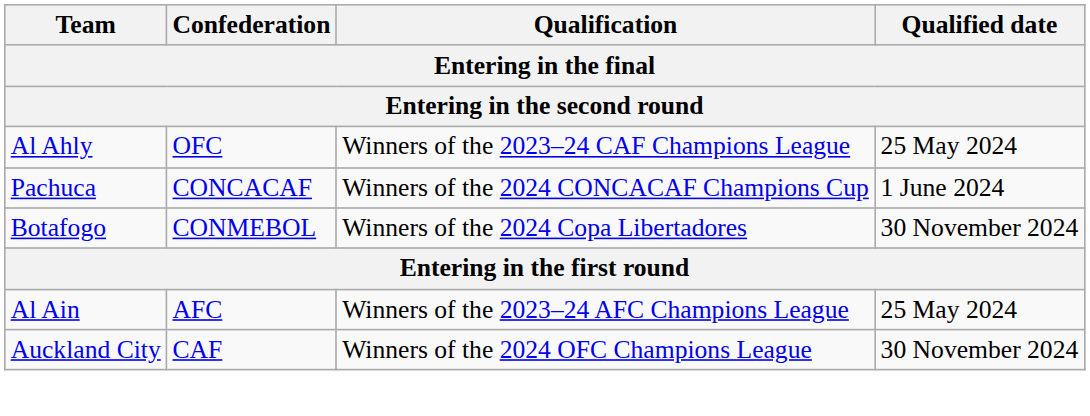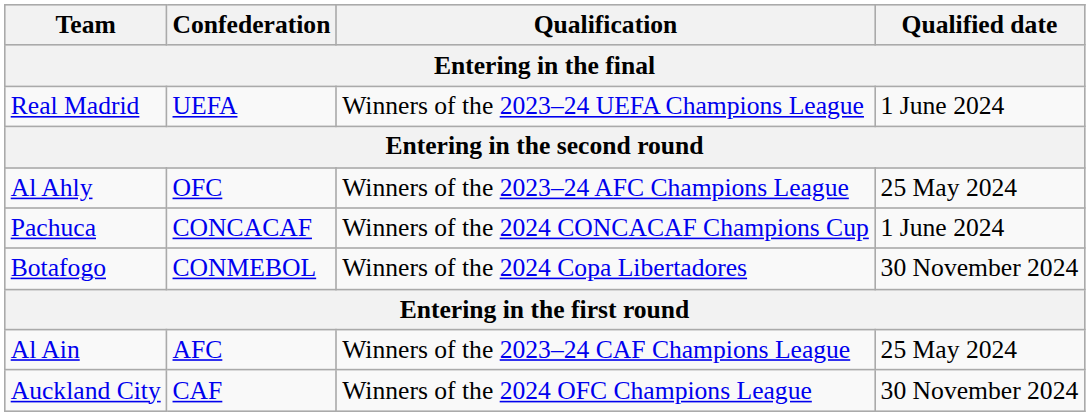+ row: Real Madrid | UEFA | Winners of the 2023–24 UEFA Champions League | 1 June 2024
Al Ahly | Qualification: Winners of the 2023–24 CAF Champions League -> Winners of the 2023–24 AFC Champions League
Al Ain | Qualification: Winners of the 2023–24 AFC Champions League -> Winners of the 2023–24 CAF Champions League
